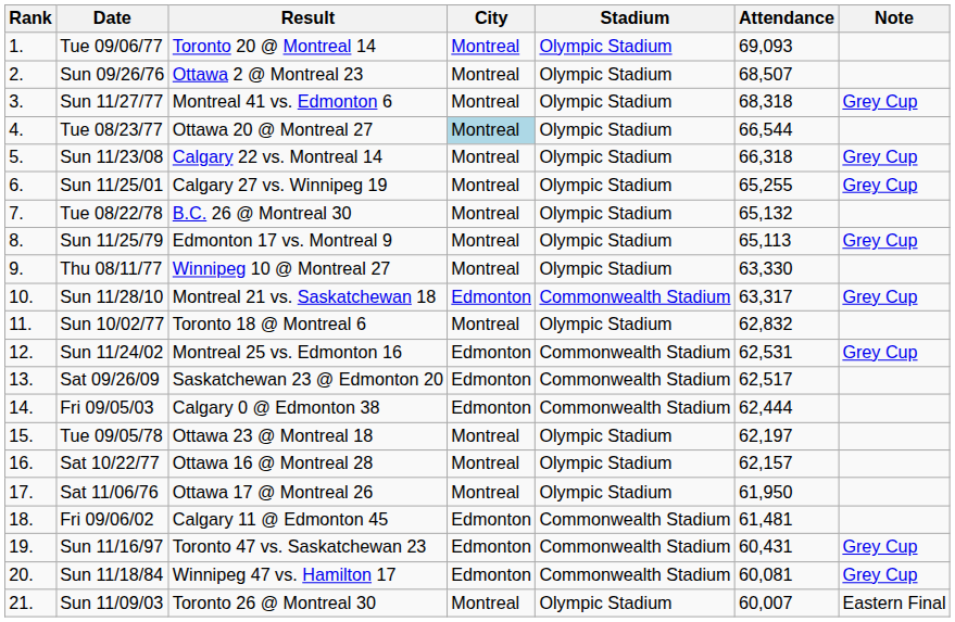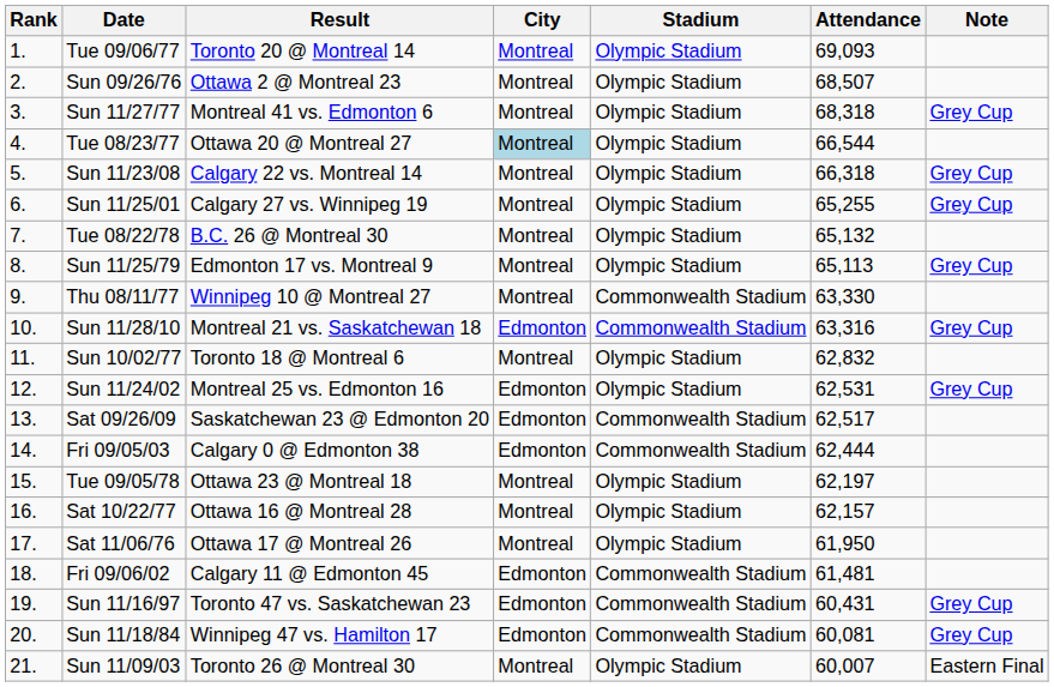Thu 08/11/77 | Stadium: Olympic Stadium -> Commonwealth Stadium
Sun 11/28/10 | Attendance: 63,317 -> 63,316
Sun 11/24/02 | Stadium: Commonwealth Stadium -> Olympic Stadium
